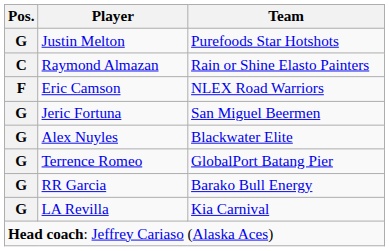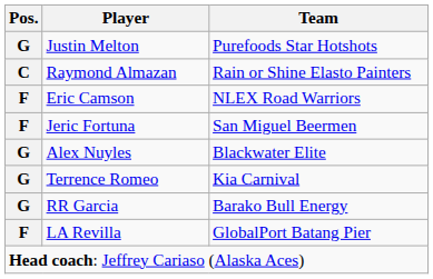Jeric Fortuna | Pos.: G -> F
Terrence Romeo | Team: GlobalPort Batang Pier -> Kia Carnival
LA Revilla | Pos.: G -> F
LA Revilla | Team: Kia Carnival -> GlobalPort Batang Pier
